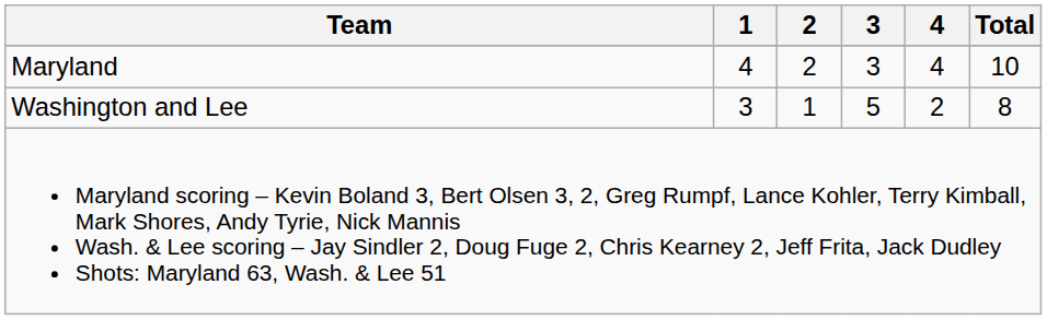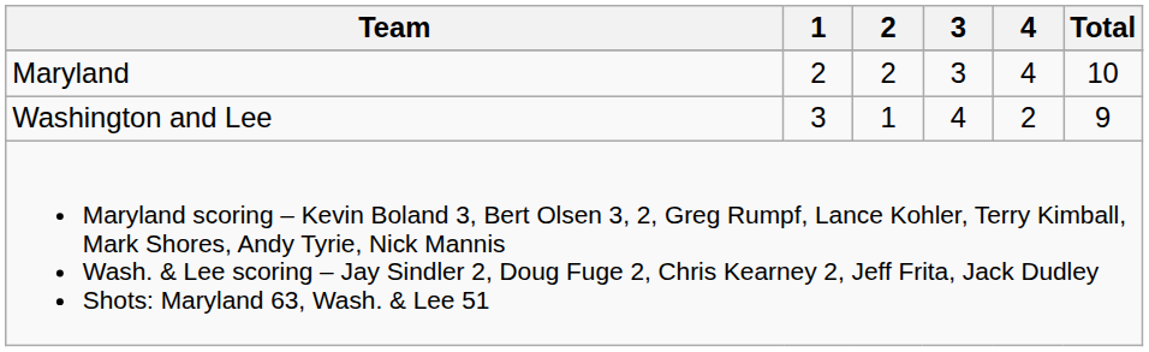Maryland | 1: 4 -> 2
Washington and Lee | 3: 5 -> 4
Washington and Lee | Total: 8 -> 9
